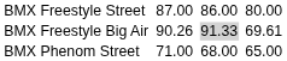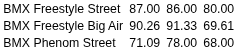BMX Freestyle Big Air | column 5: lightgrey background -> no background
BMX Phenom Street | column 3: 71.00 -> 71.09
BMX Phenom Street | column 5: 68.00 -> 78.00
BMX Phenom Street | column 7: 65.00 -> 68.00
